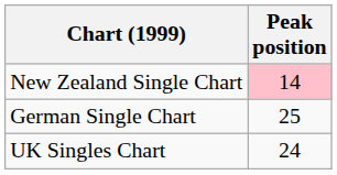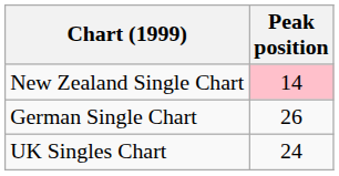German Single Chart | Peak position: 25 -> 26
